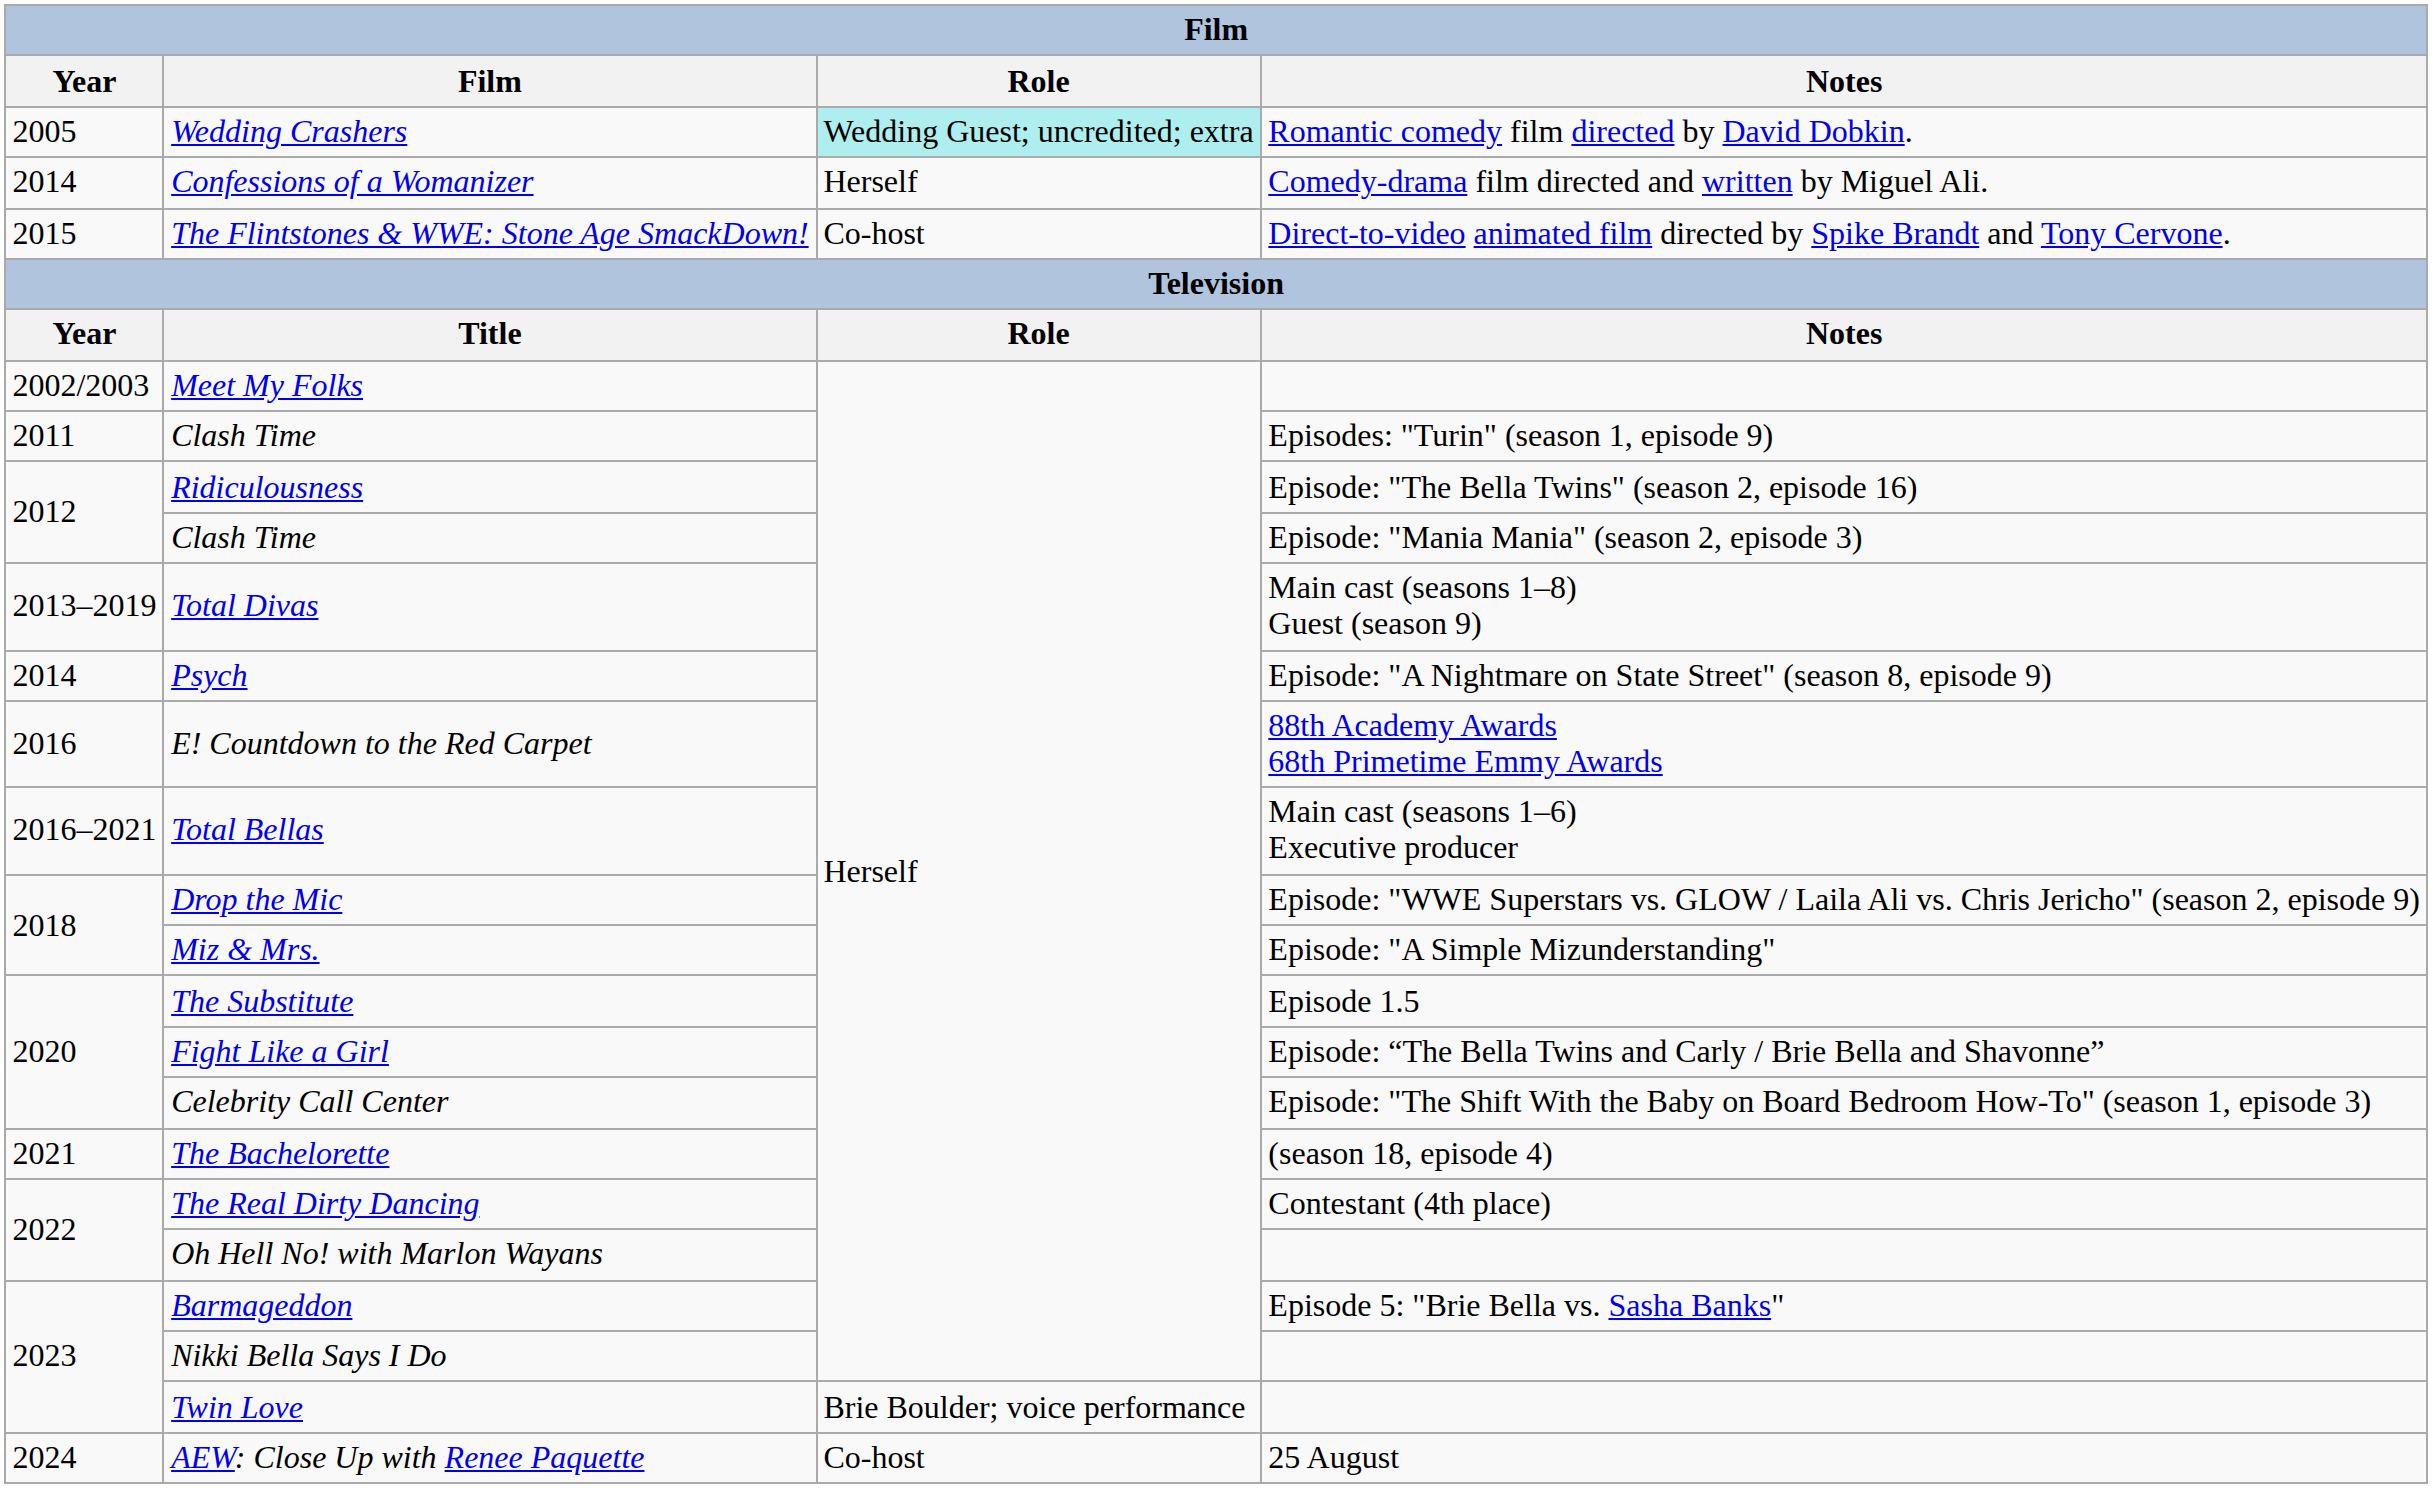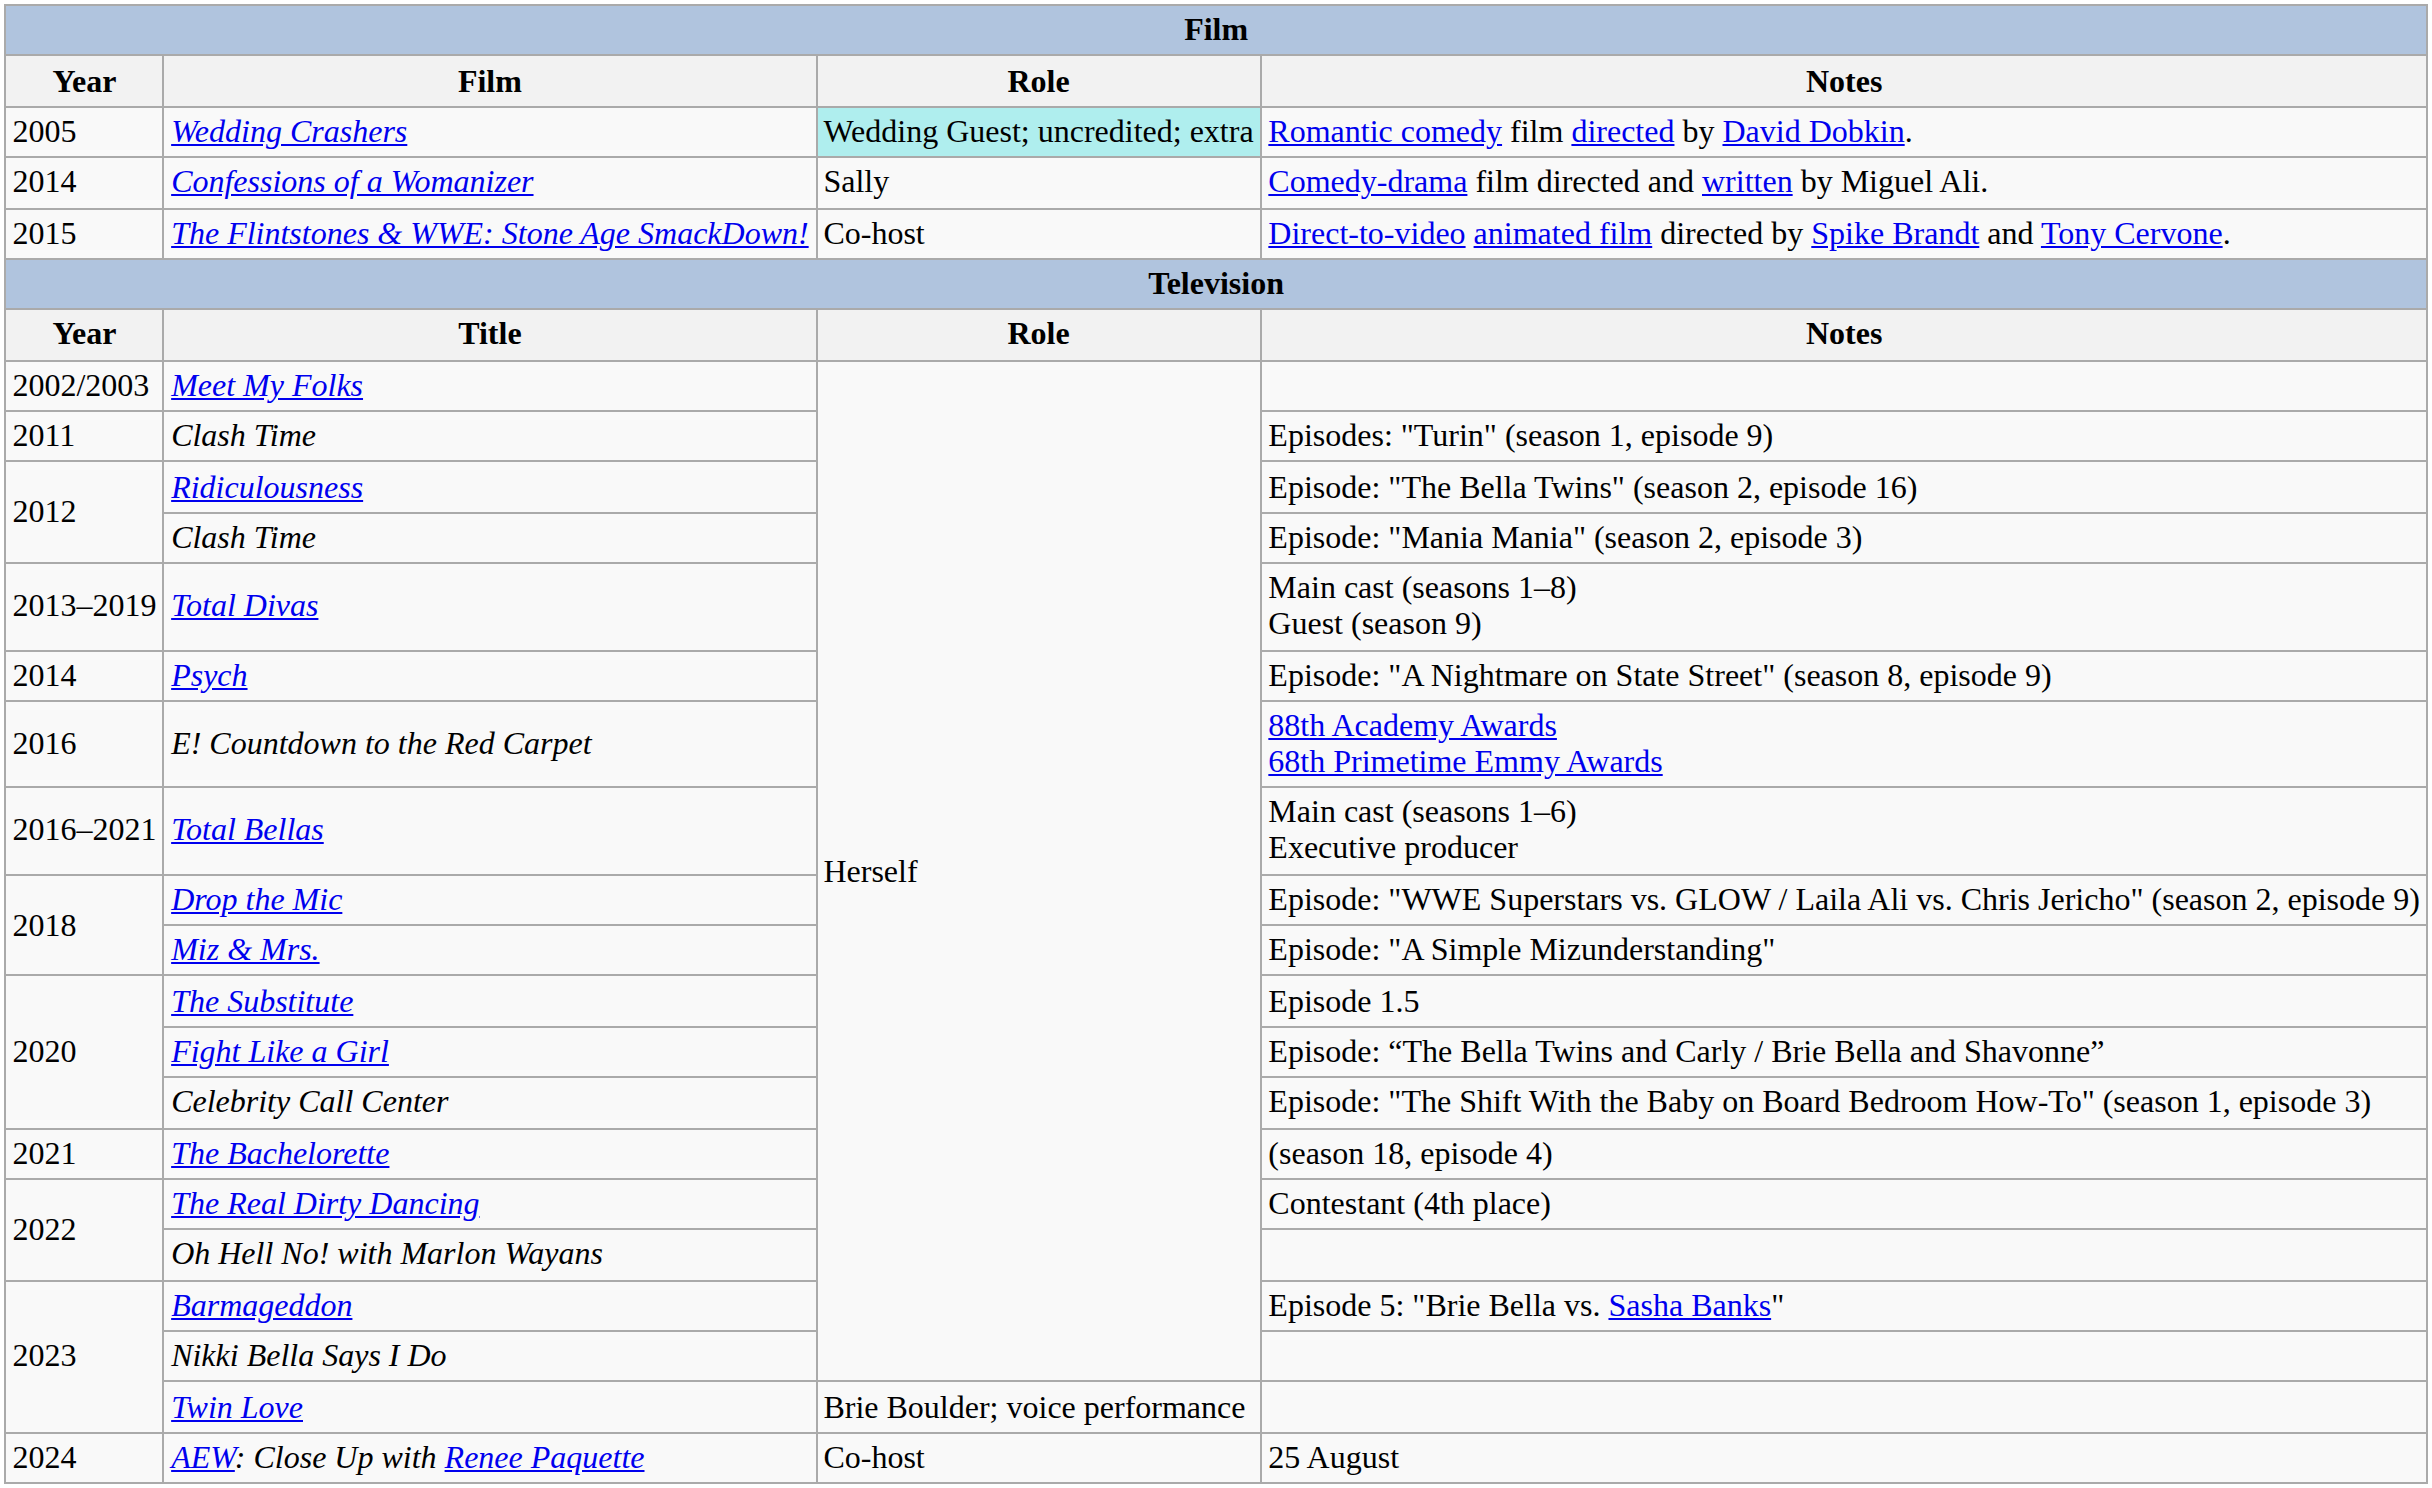Confessions of a Womanizer | Role: Herself -> Sally
